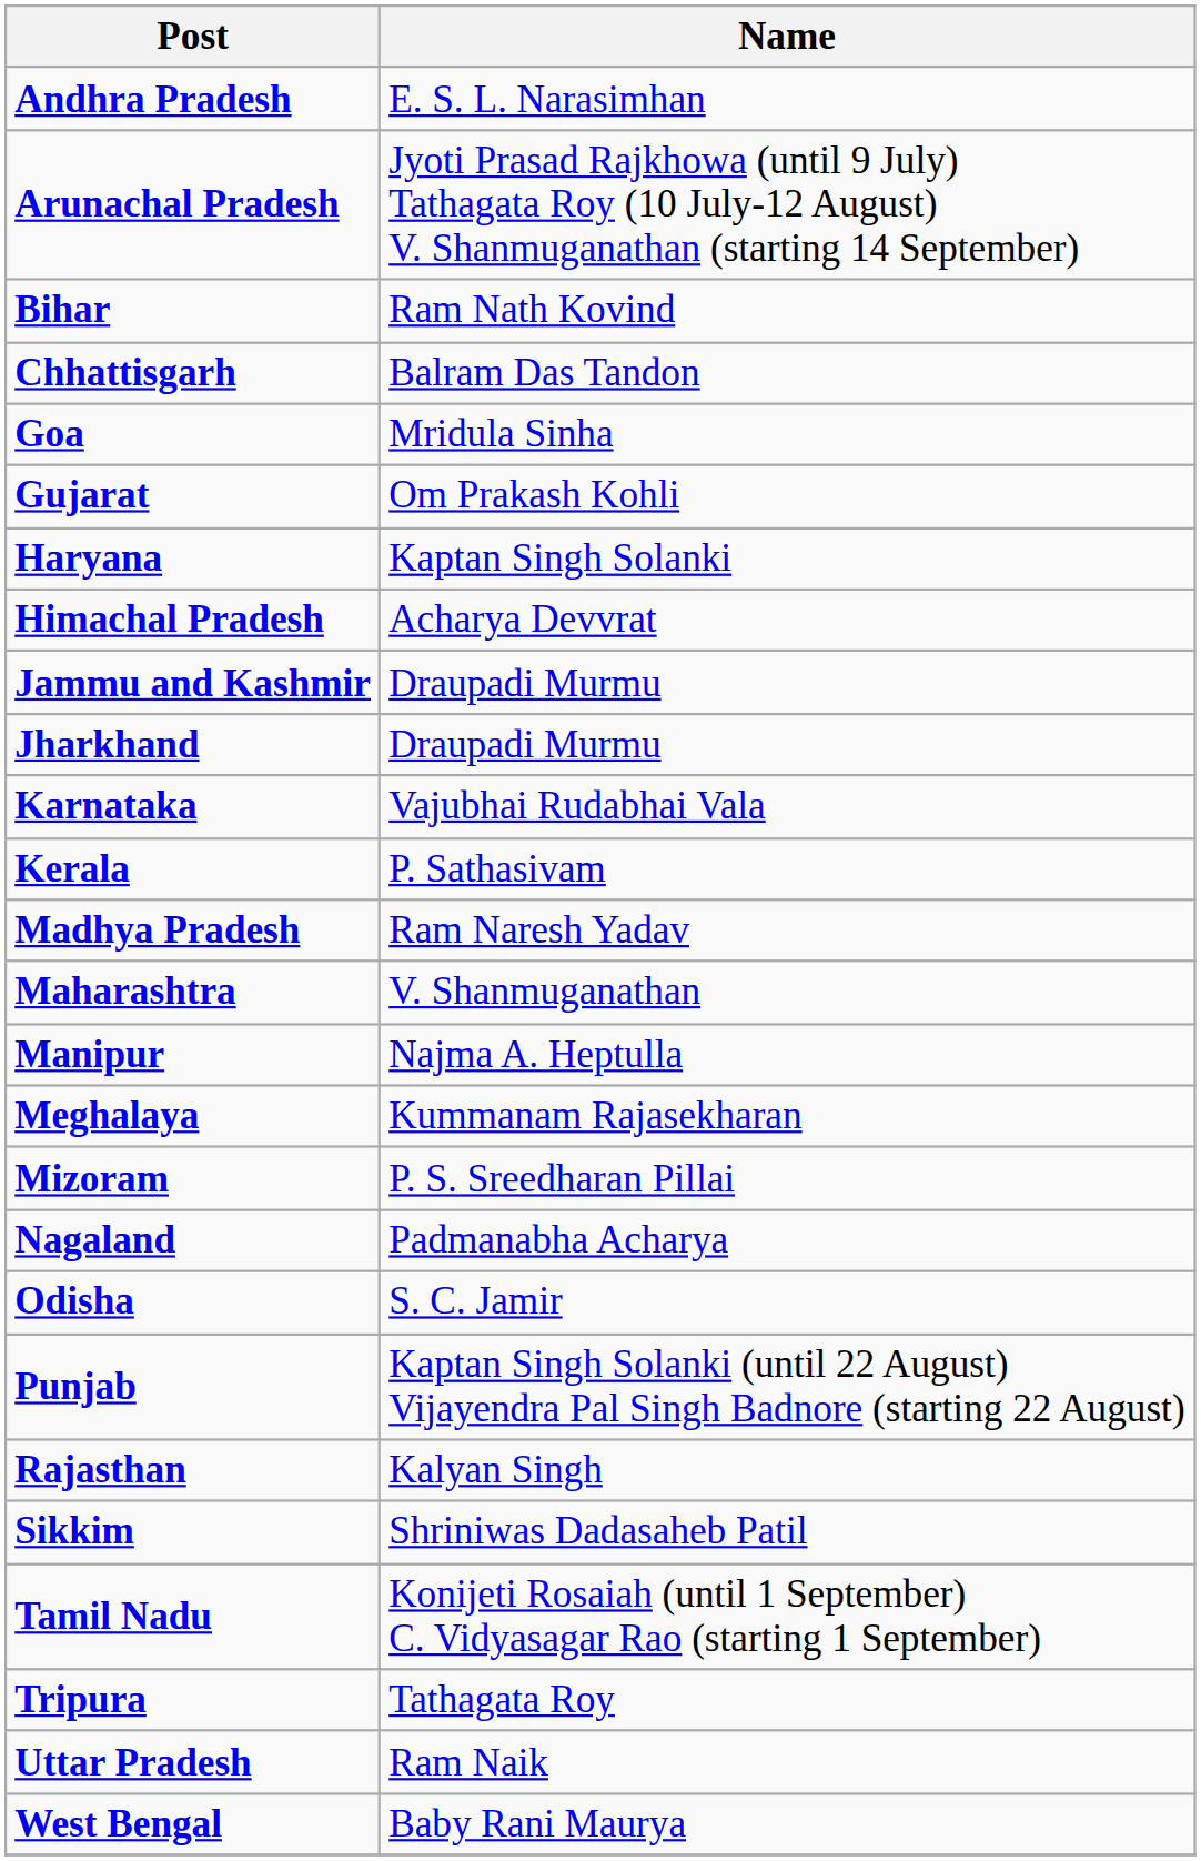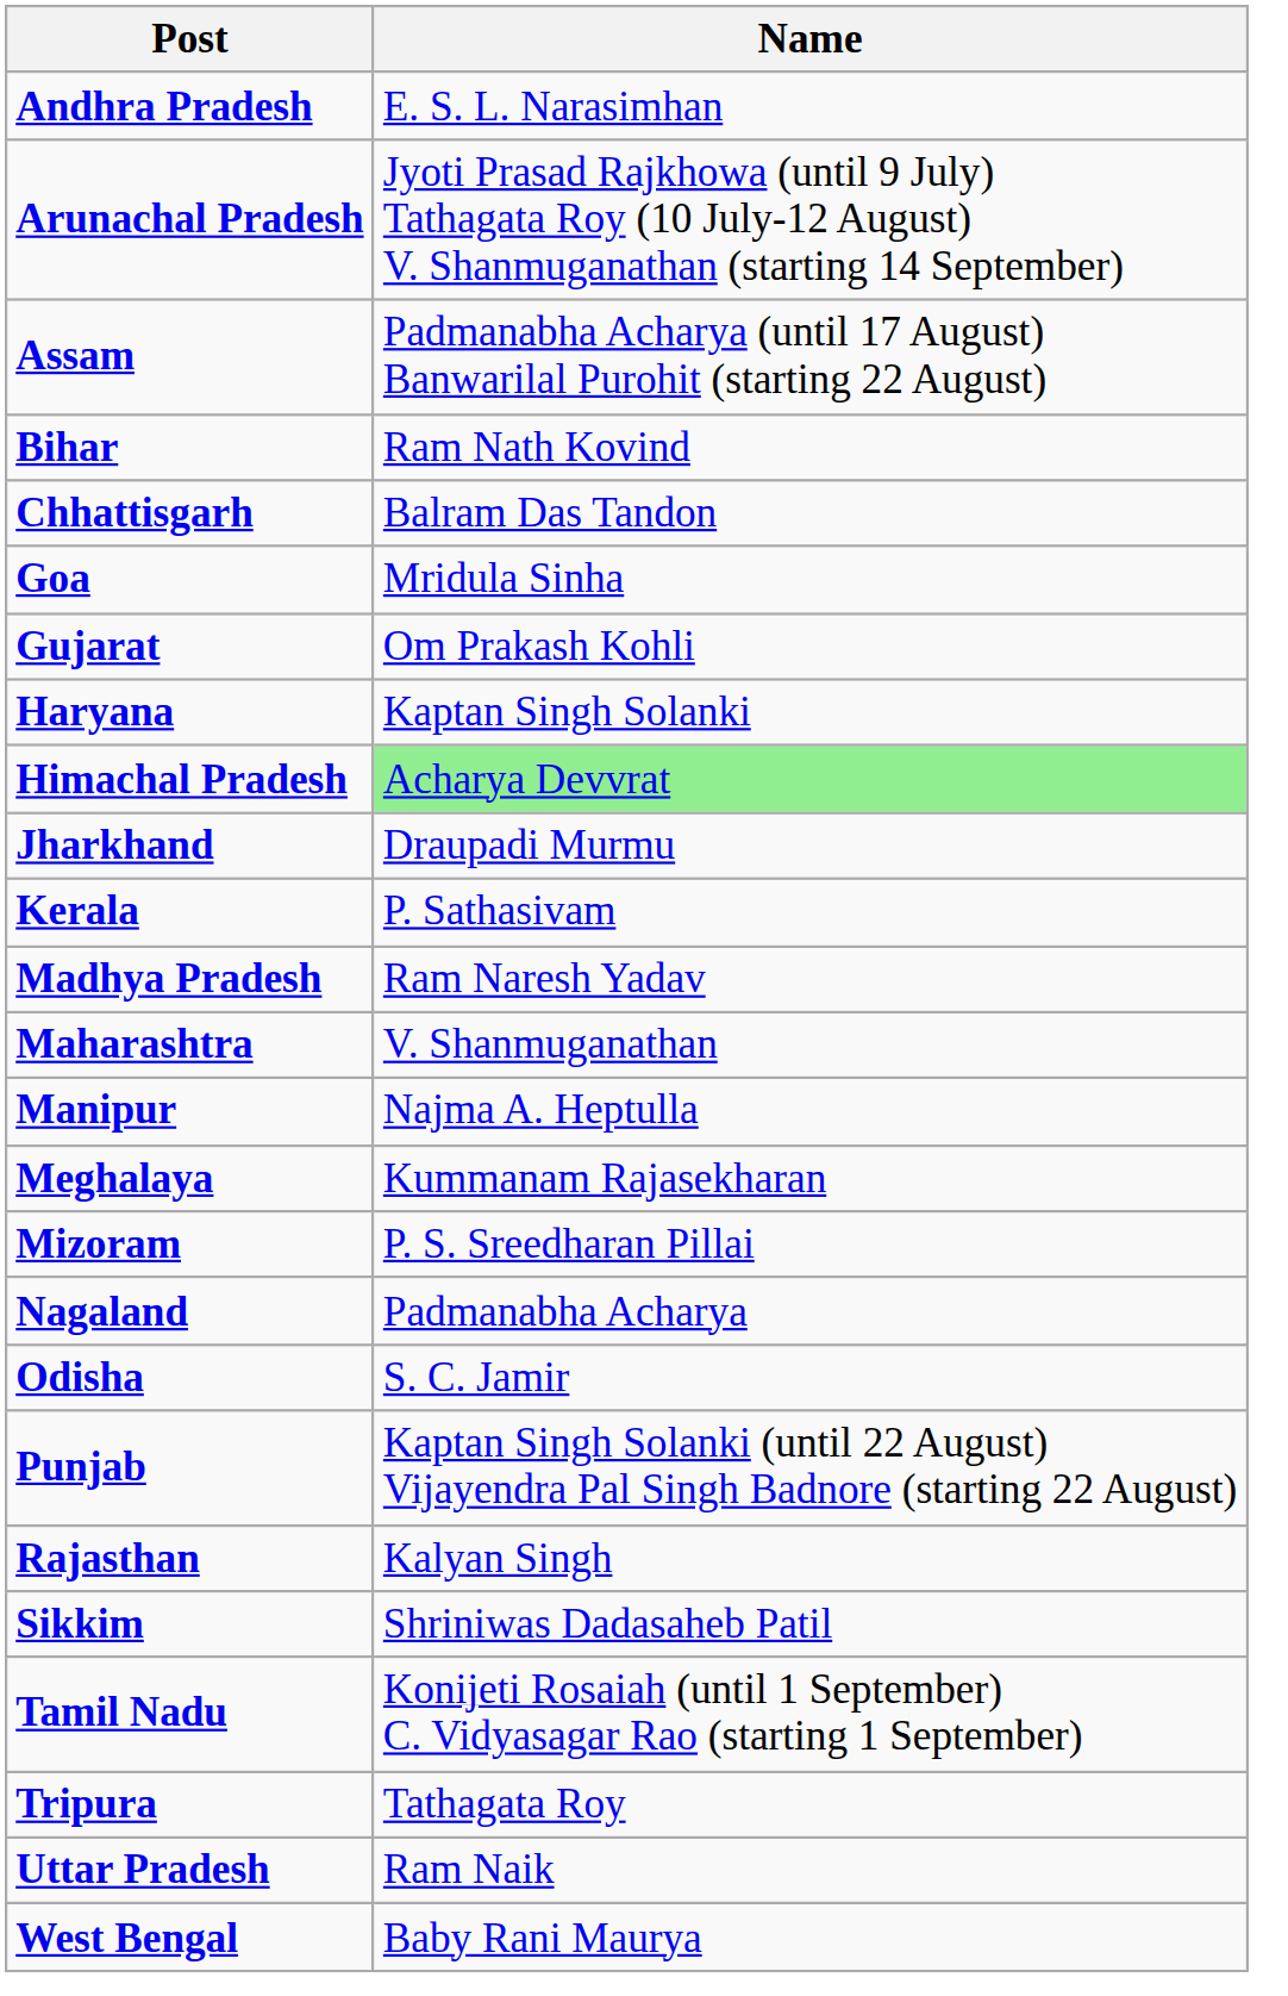+ row: Assam | Padmanabha Acharya (until 17 August) Banwarilal Purohit (starting 22 August)
Himachal Pradesh | Name: no background -> lightgreen background
- row: Jammu and Kashmir | Draupadi Murmu
- row: Karnataka | Vajubhai Rudabhai Vala
